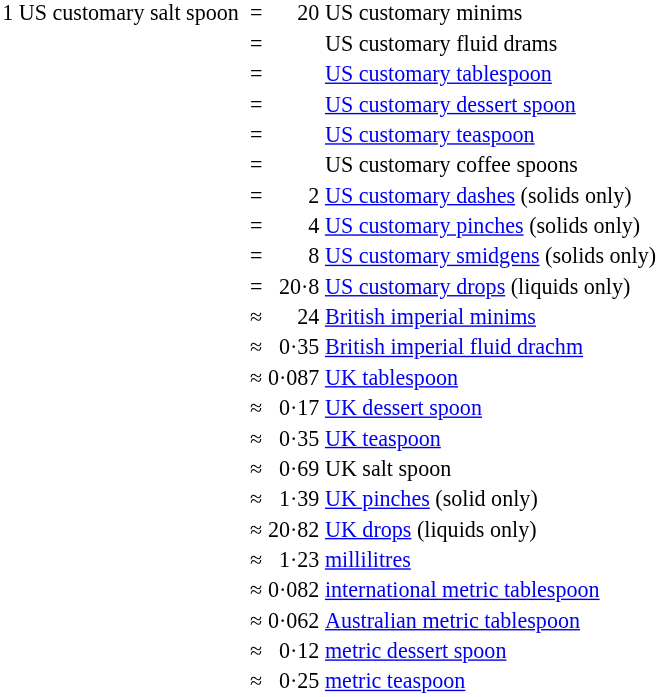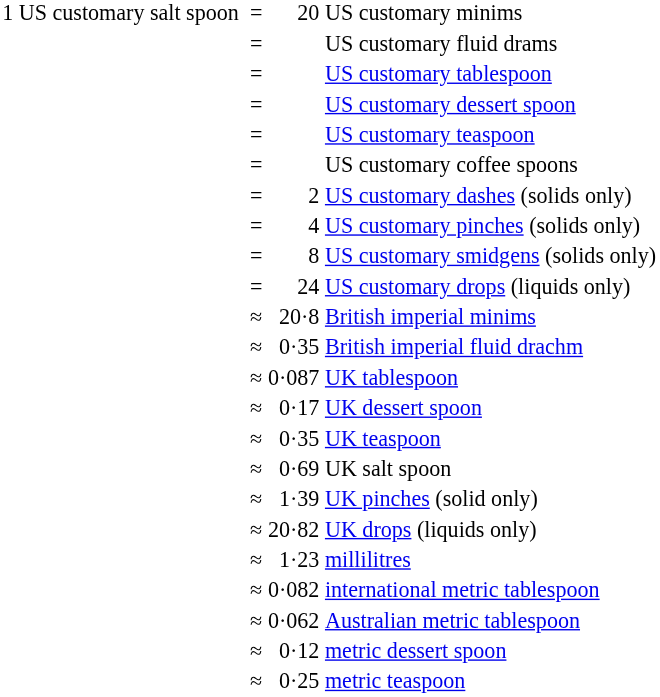US customary drops (liquids only) | column 3: 20·8 -> 24
British imperial minims | column 3: 24 -> 20·8
